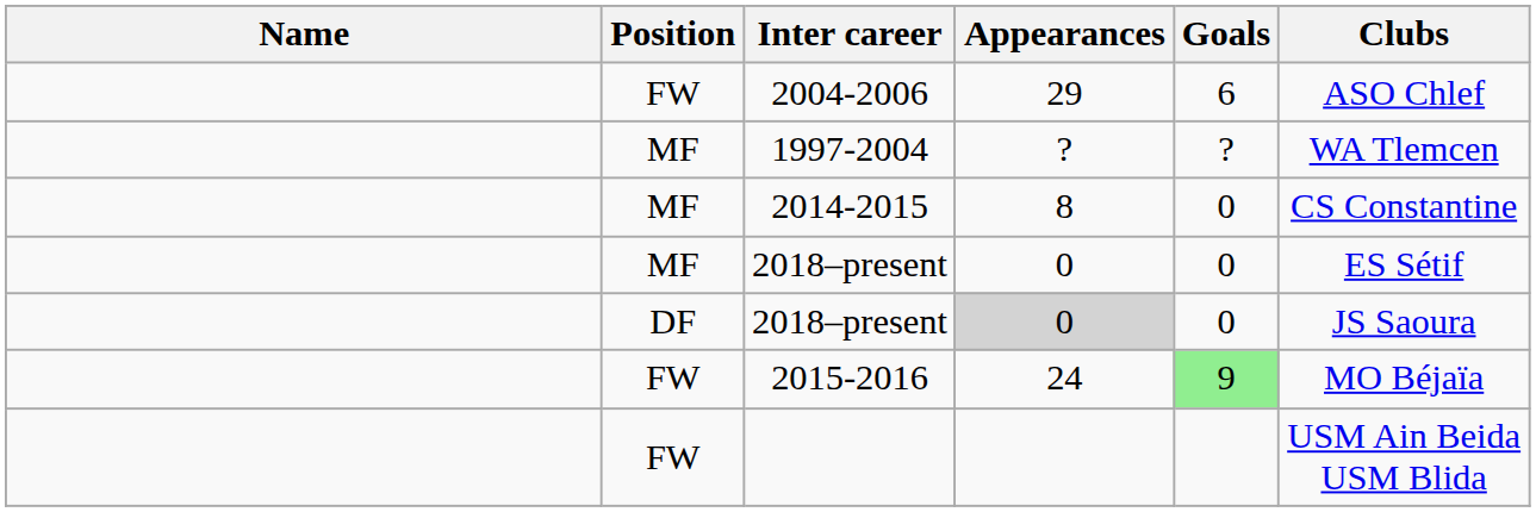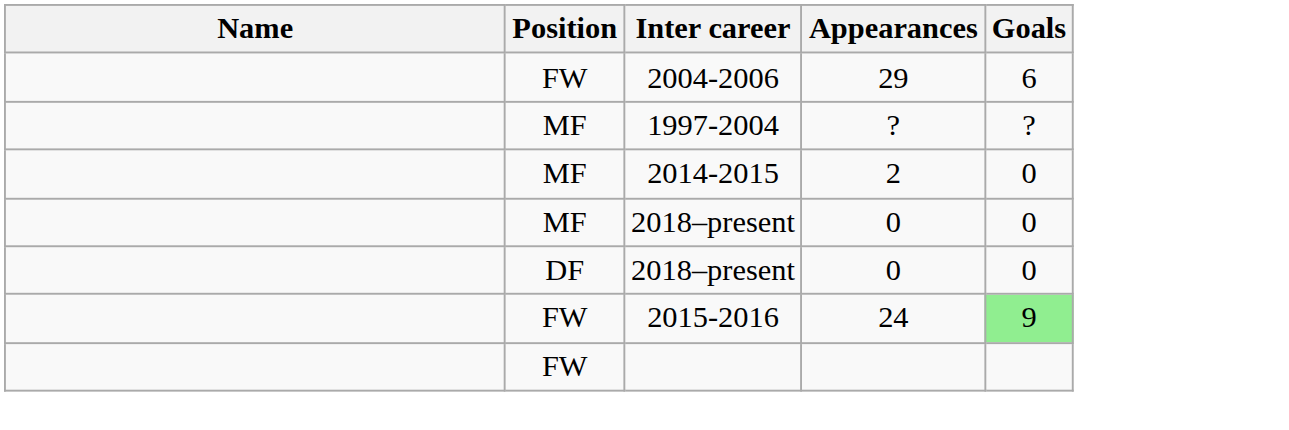- column: Clubs | ASO Chlef | WA Tlemcen | CS Constantine | ES Sétif | JS Saoura | MO Béjaïa | USM Ain Beida USM Blida
2014-2015 | Appearances: 8 -> 2
DF / 2018–present | Appearances: lightgrey background -> no background
